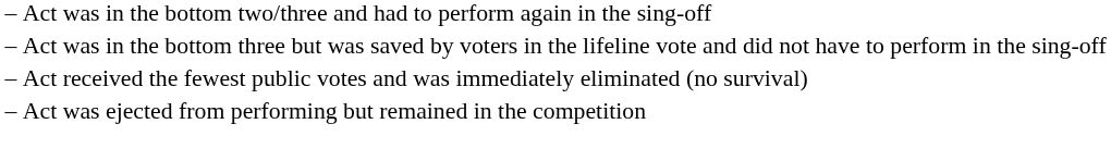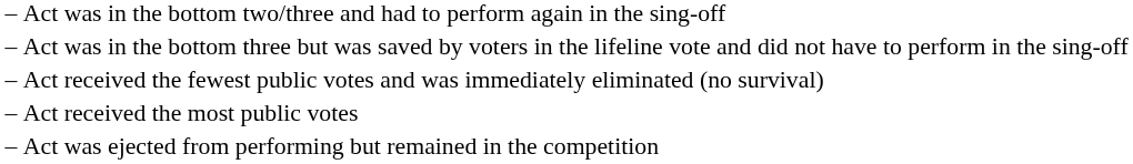+ row: – | Act received the most public votes
